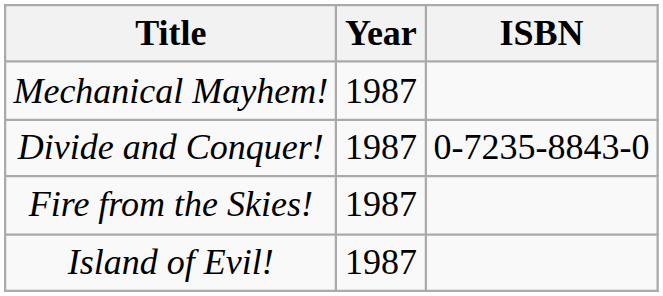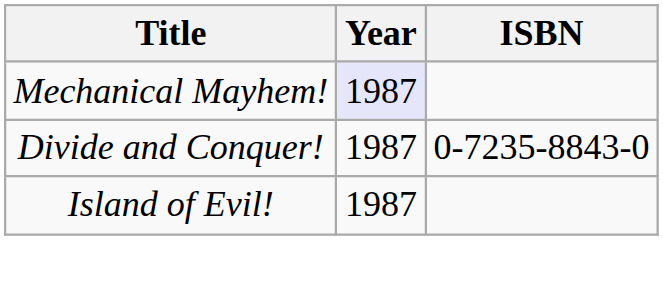Mechanical Mayhem! | Year: no background -> lavender background
- row: Fire from the Skies! | 1987
